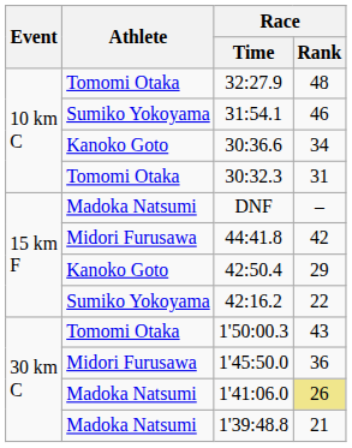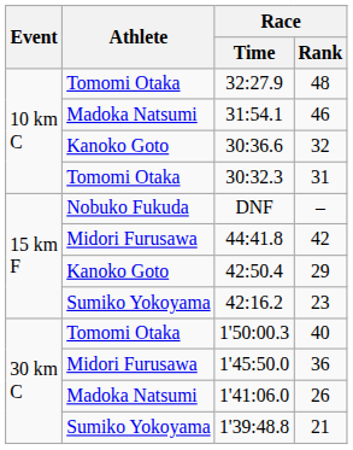31:54.1 | Athlete: Sumiko Yokoyama -> Madoka Natsumi
30:36.6 | Race / Rank: 34 -> 32
DNF | Athlete: Madoka Natsumi -> Nobuko Fukuda
42:16.2 | Race / Rank: 22 -> 23
1'50:00.3 | Race / Rank: 43 -> 40
1'41:06.0 | Race / Rank: khaki background -> no background
1'39:48.8 | Athlete: Madoka Natsumi -> Sumiko Yokoyama
